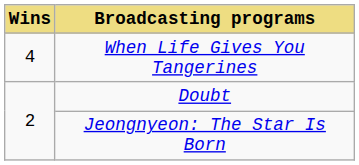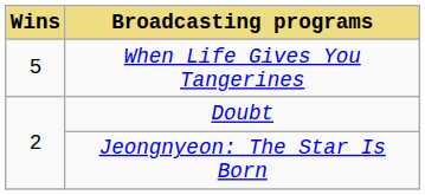When Life Gives You Tangerines | Wins: 4 -> 5
